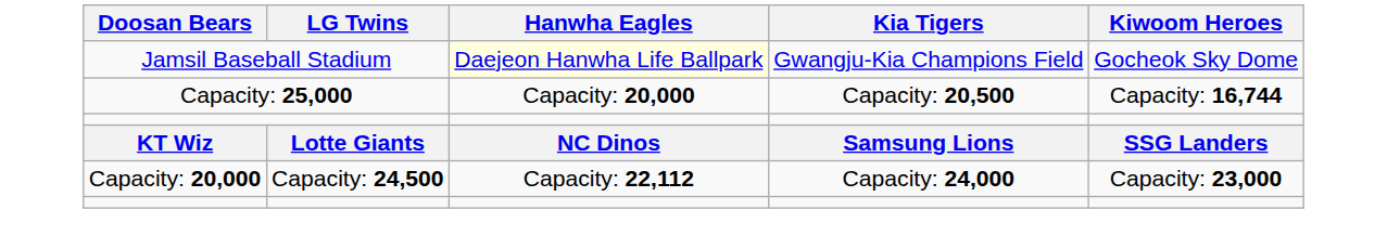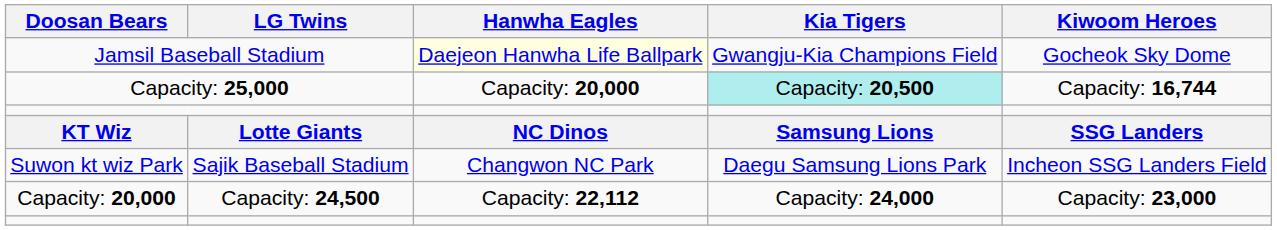Capacity: 25,000 | Kia Tigers: no background -> paleturquoise background
+ row: Suwon kt wiz Park | Sajik Baseball Stadium | Changwon NC Park | Daegu Samsung Lions Park | Incheon SSG Landers Field
